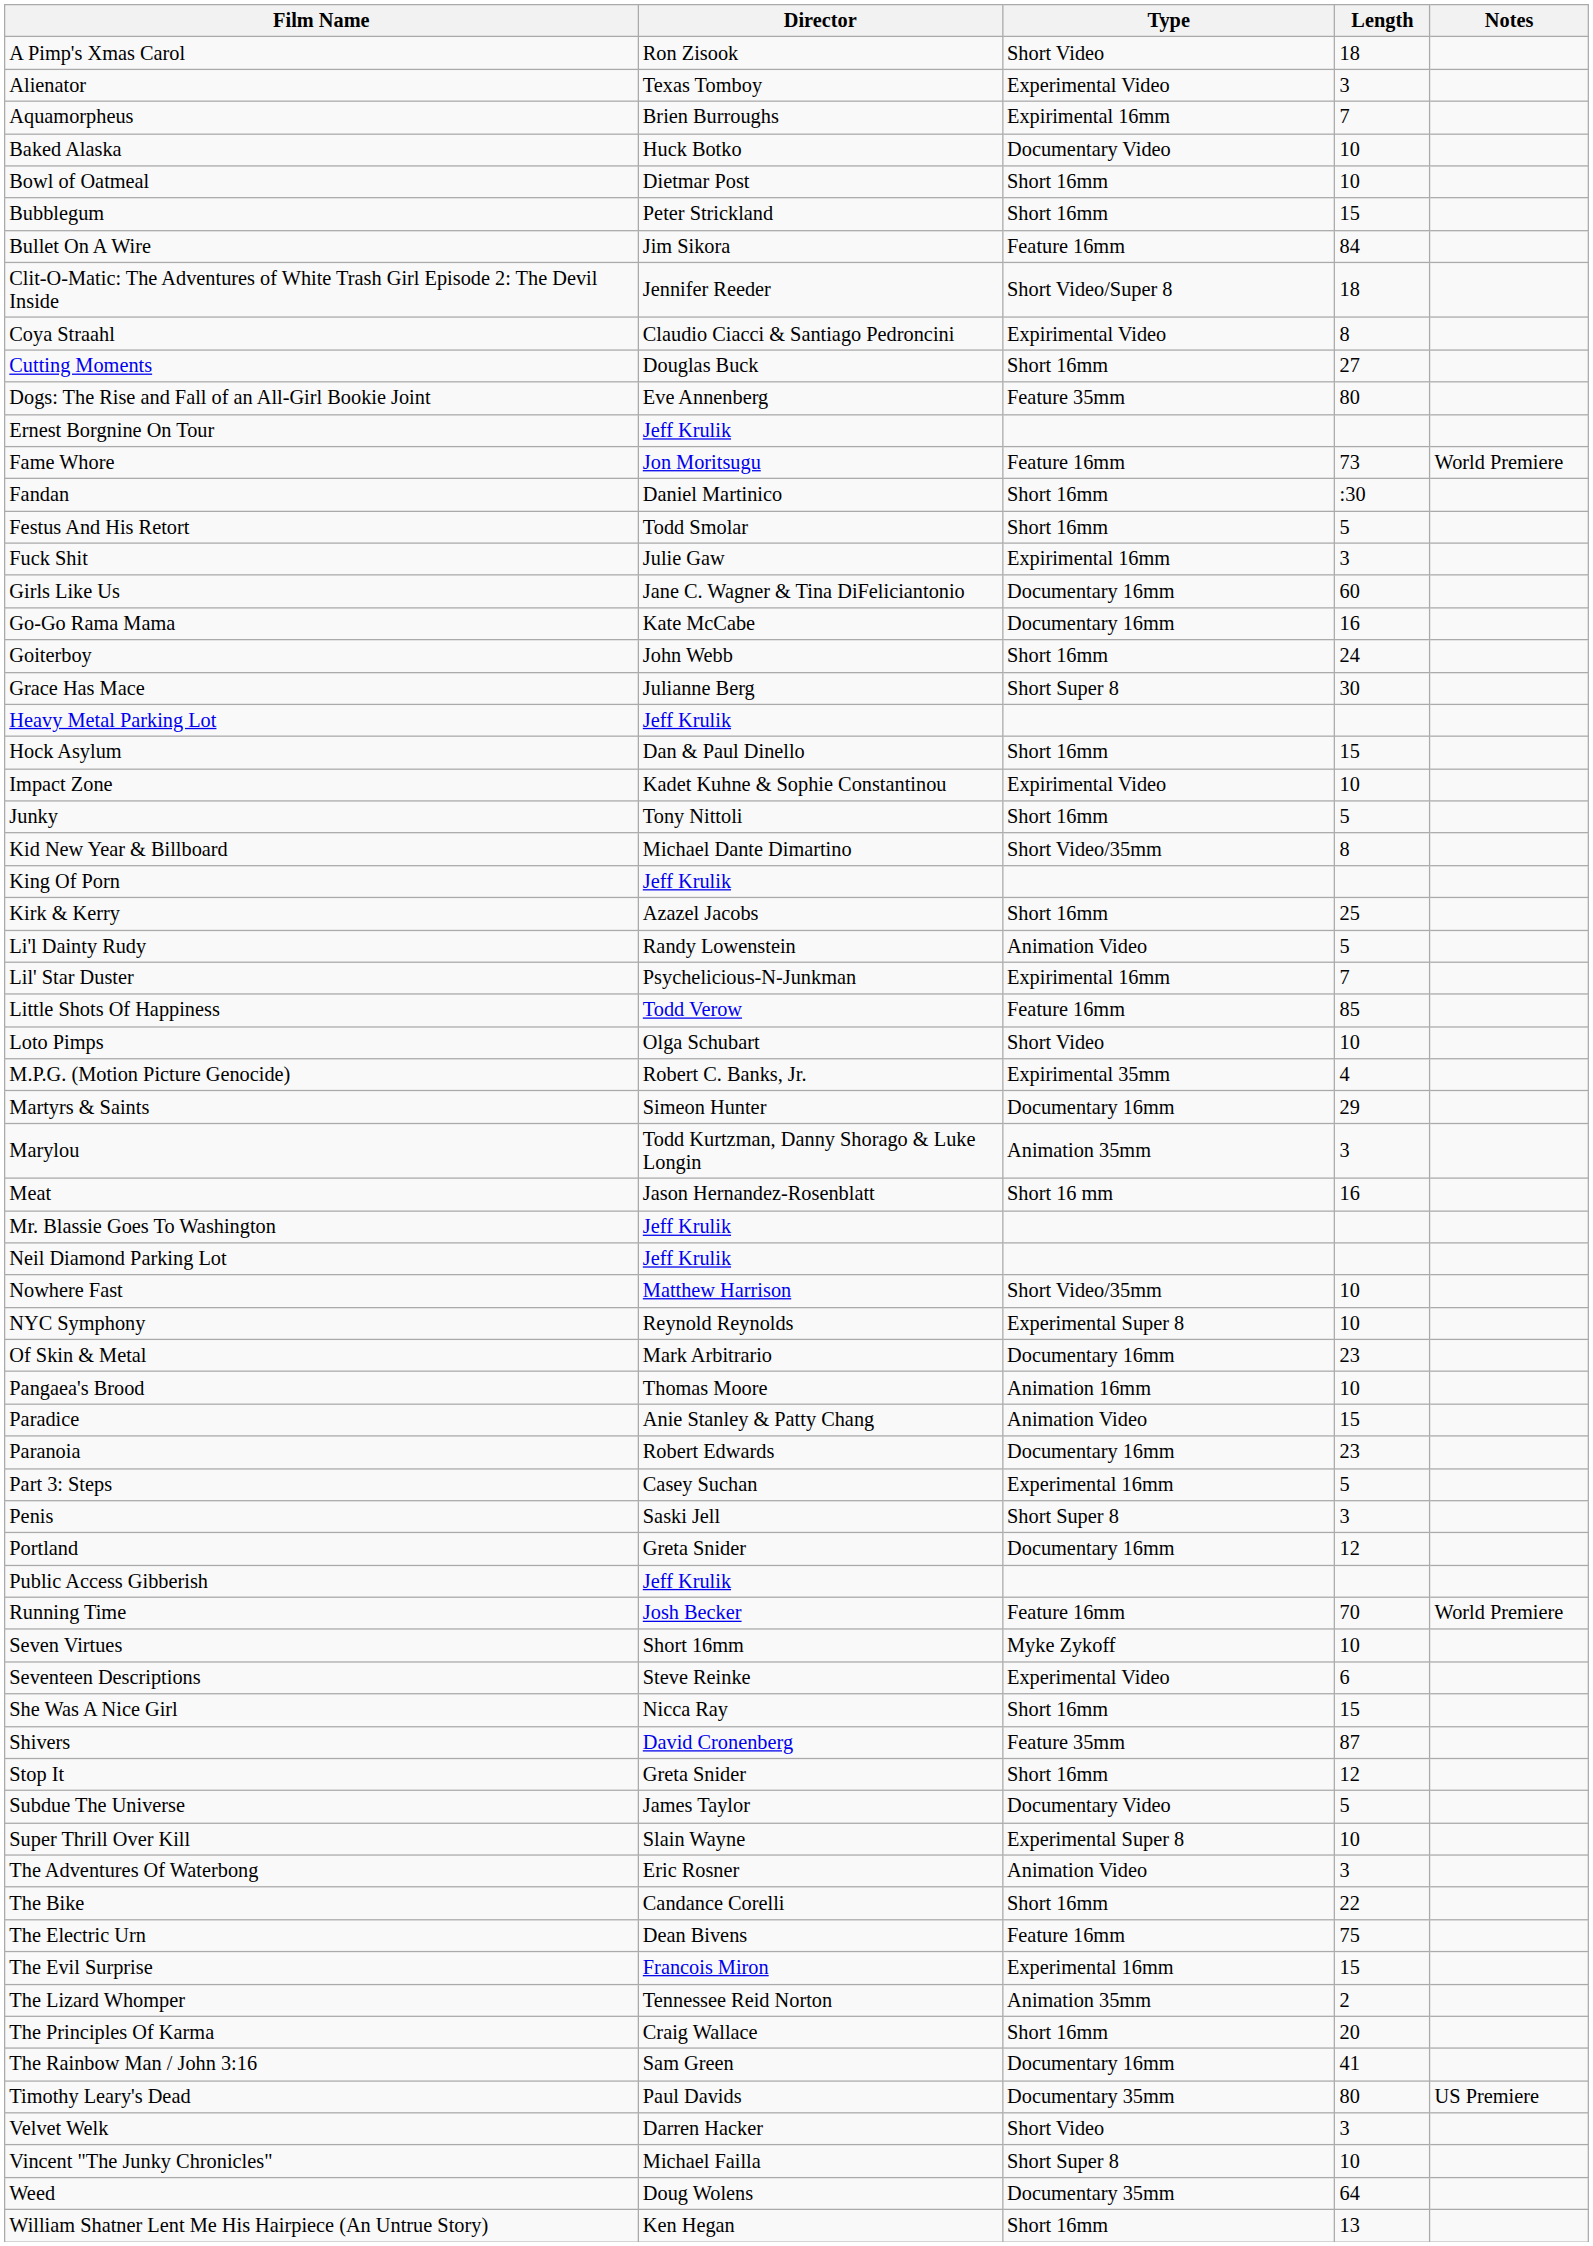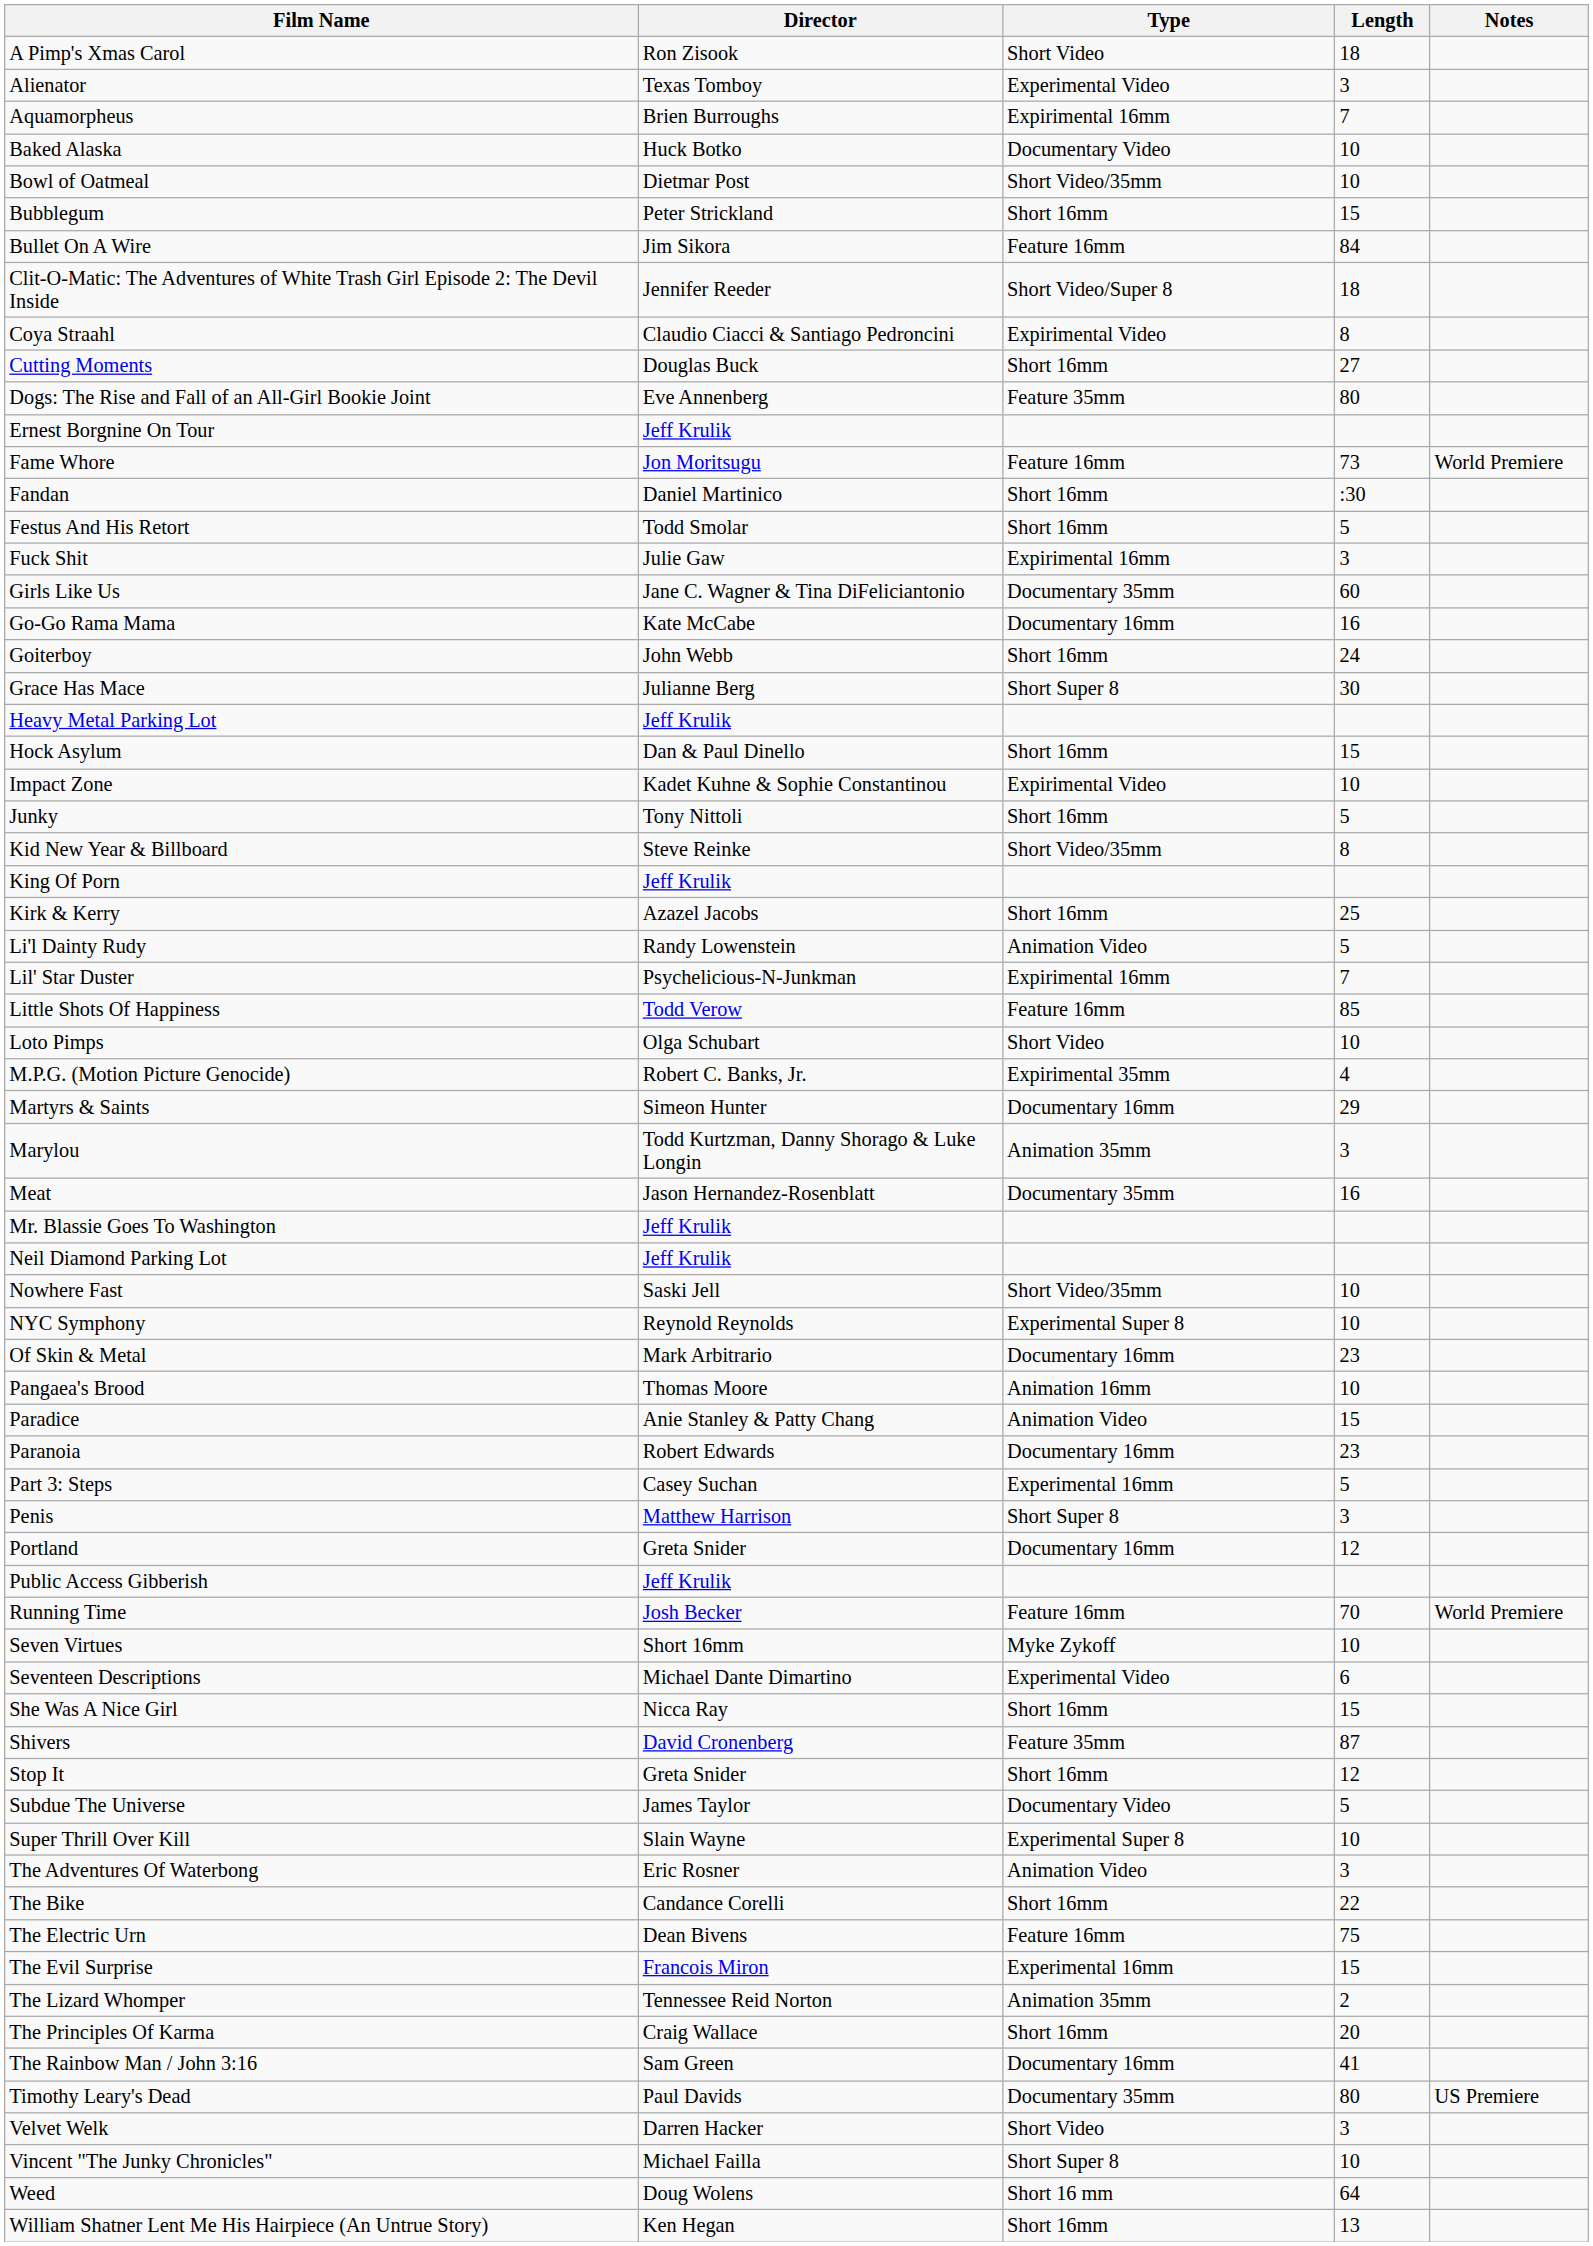Bowl of Oatmeal | Type: Short 16mm -> Short Video/35mm
Girls Like Us | Type: Documentary 16mm -> Documentary 35mm
Kid New Year & Billboard | Director: Michael Dante Dimartino -> Steve Reinke
Meat | Type: Short 16 mm -> Documentary 35mm
Nowhere Fast | Director: Matthew Harrison -> Saski Jell
Penis | Director: Saski Jell -> Matthew Harrison
Seventeen Descriptions | Director: Steve Reinke -> Michael Dante Dimartino
Weed | Type: Documentary 35mm -> Short 16 mm
